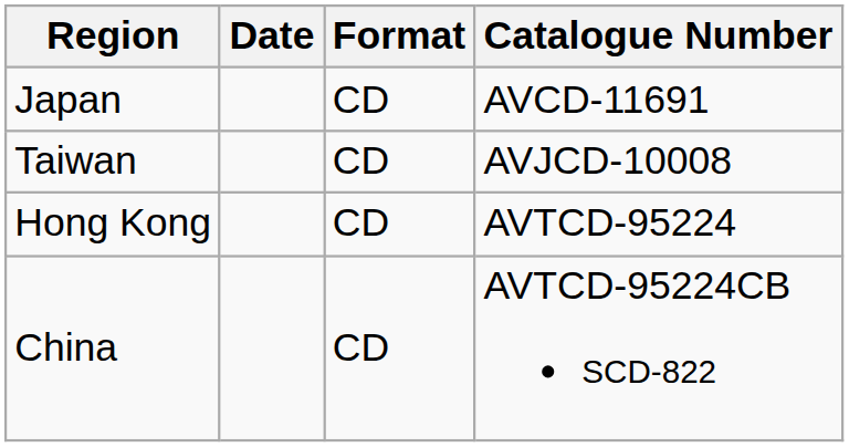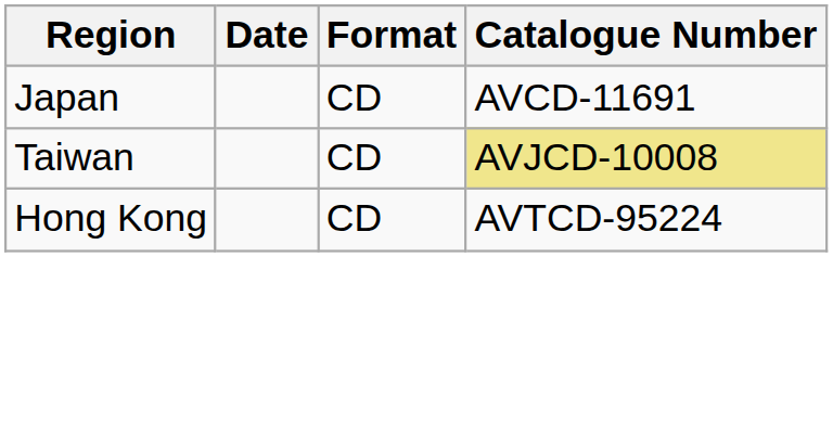Taiwan | Catalogue Number: no background -> khaki background
- row: China | CD | AVTCD-95224CB SCD-822
